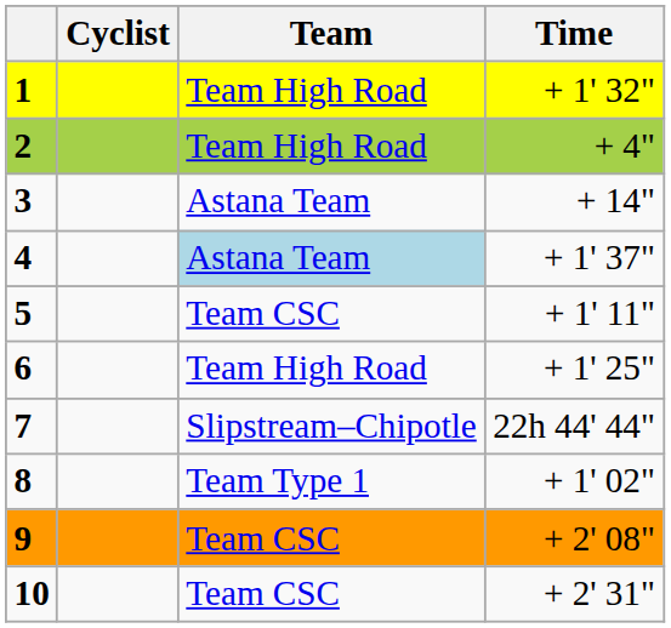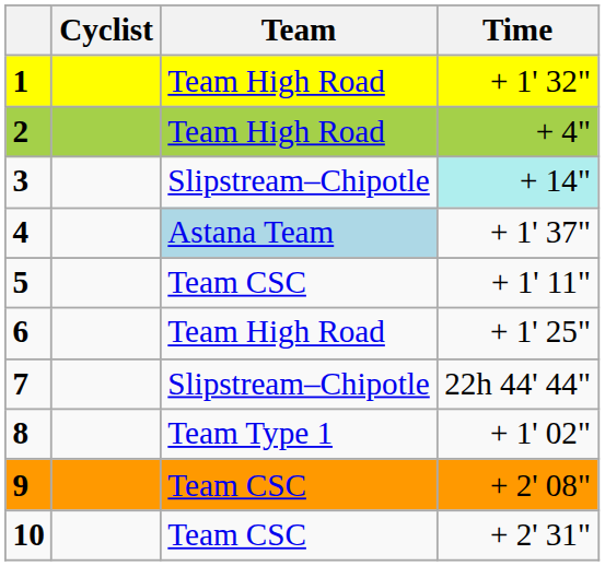3 | Team: Astana Team -> Slipstream–Chipotle
3 | Time: no background -> paleturquoise background
